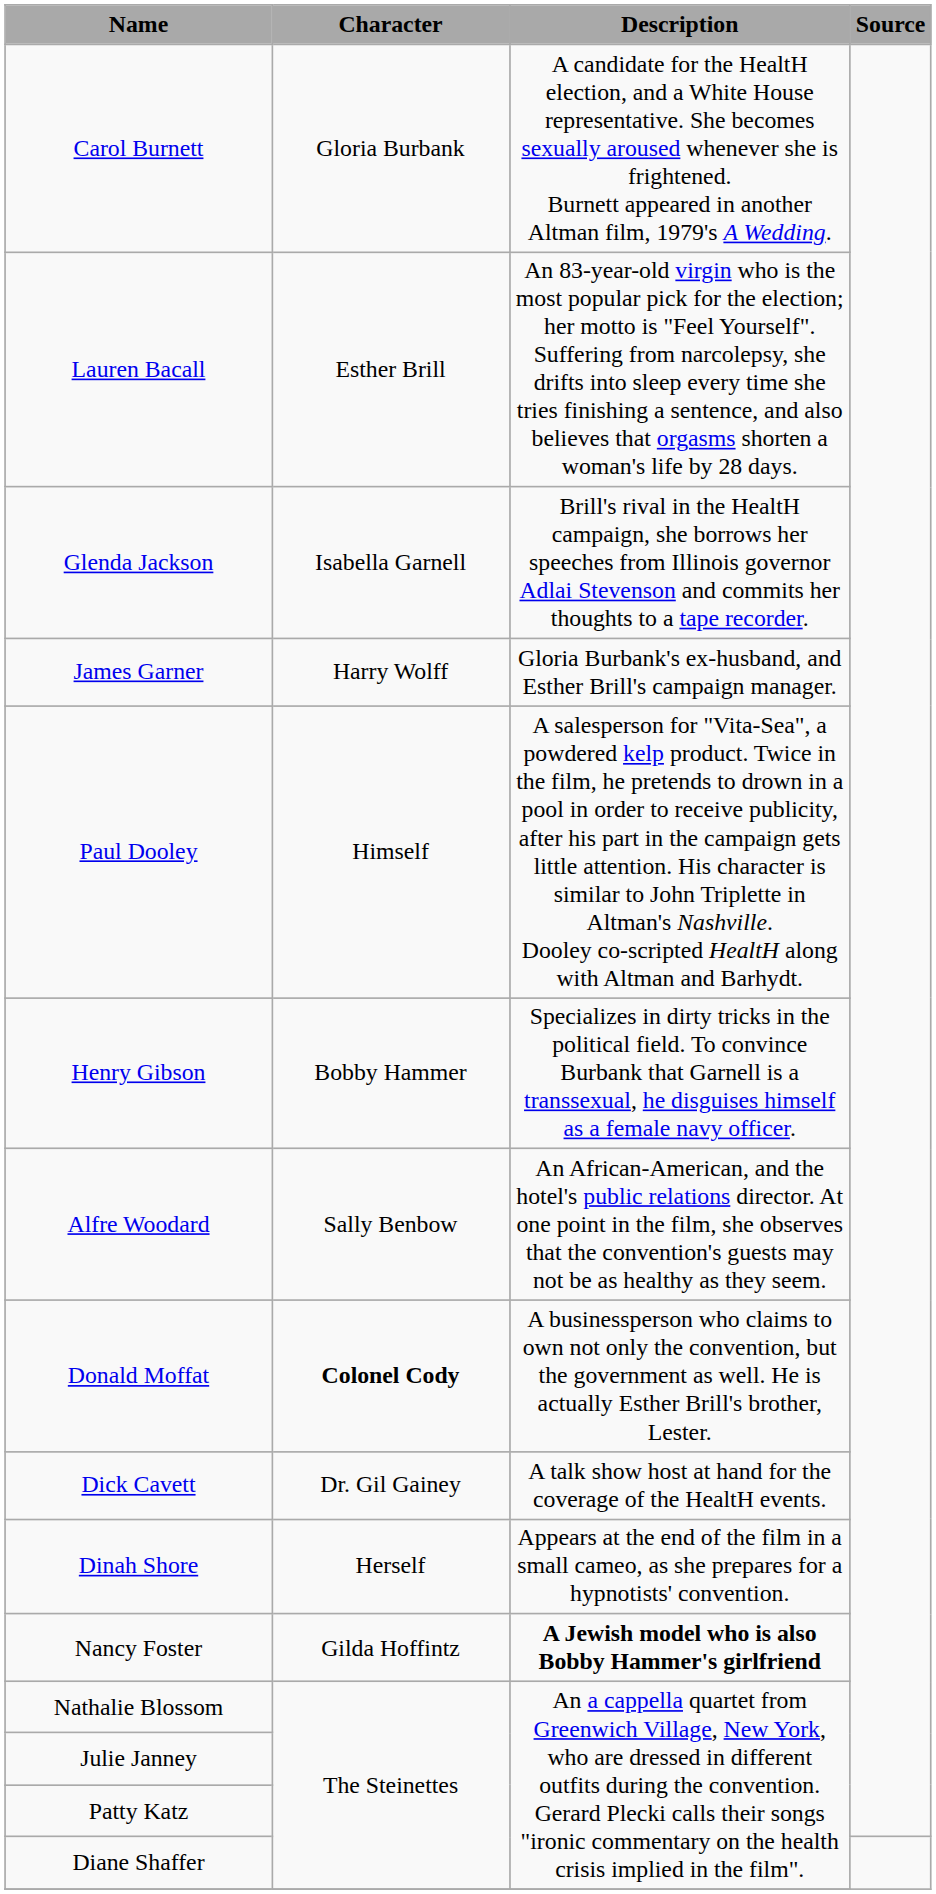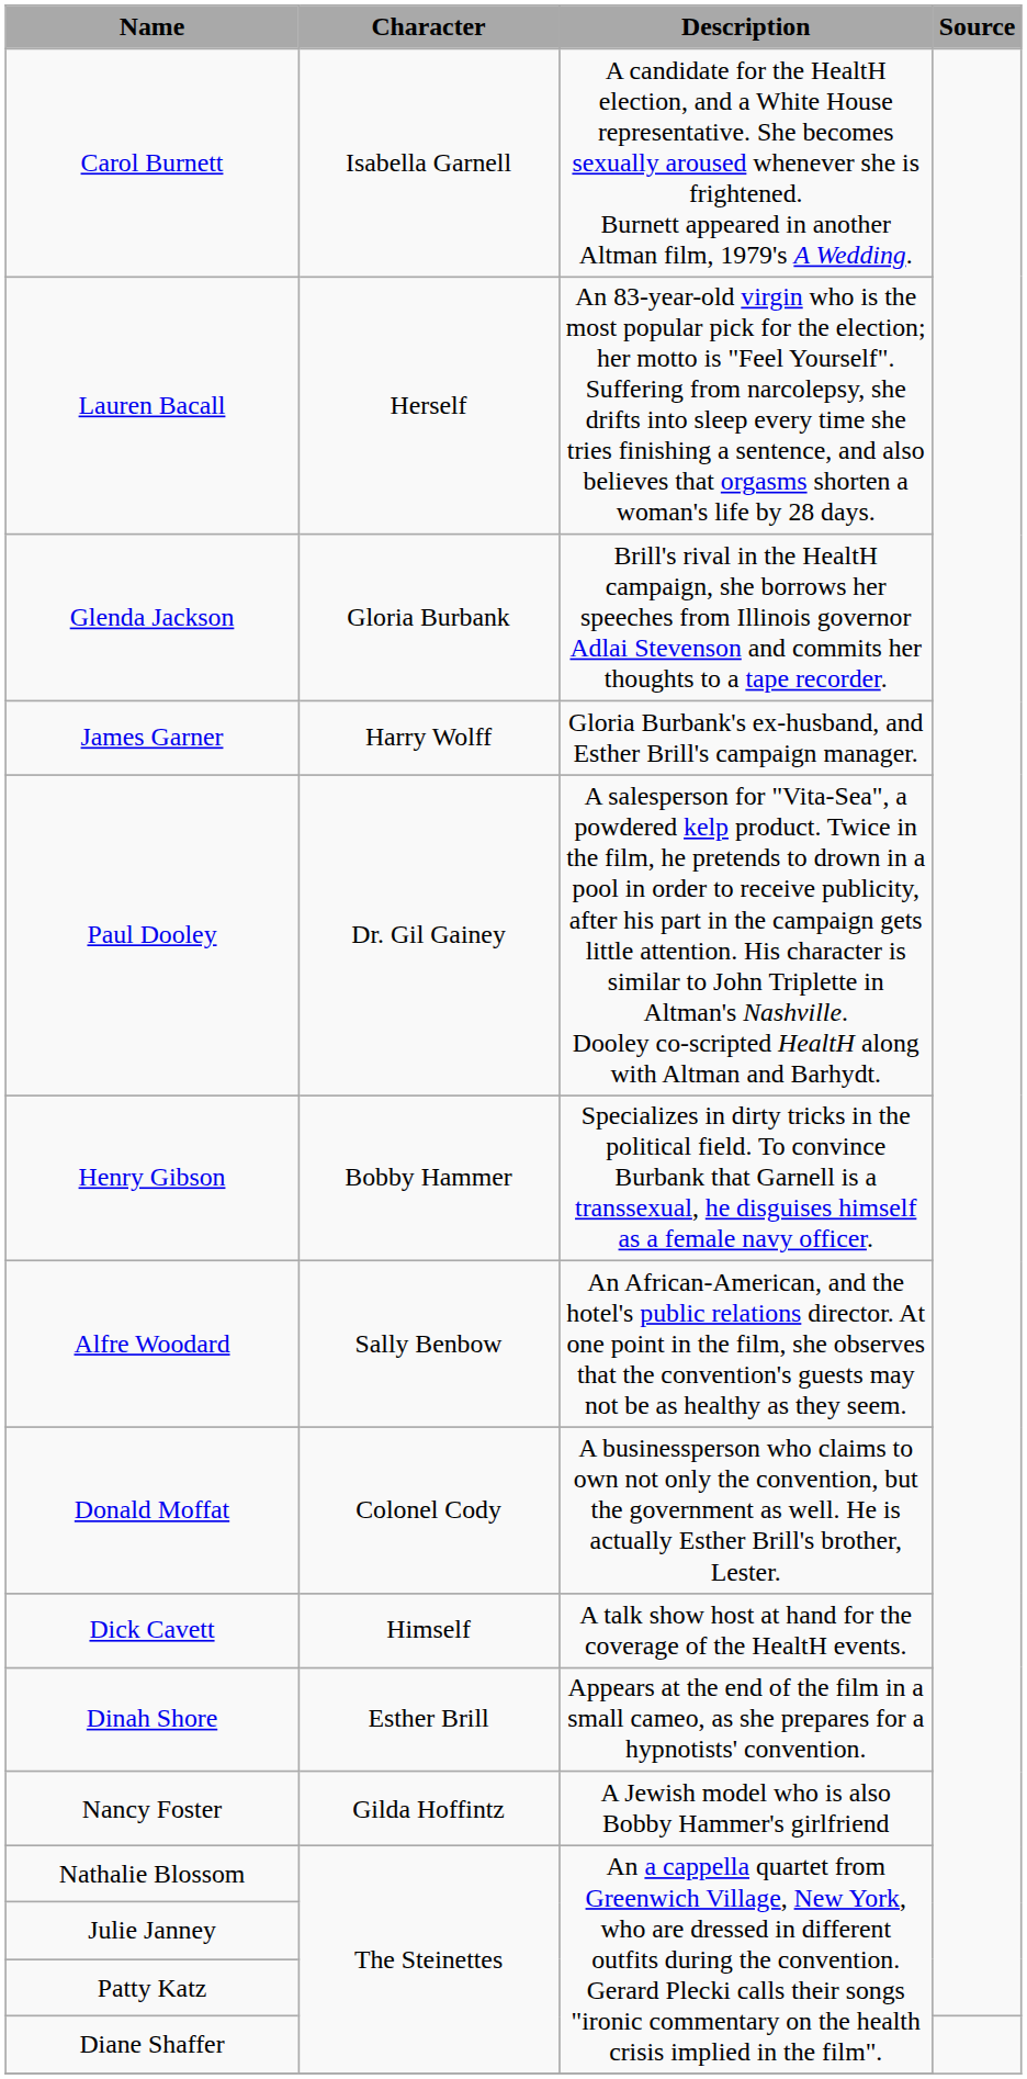Carol Burnett | Character: Gloria Burbank -> Isabella Garnell
Lauren Bacall | Character: Esther Brill -> Herself
Glenda Jackson | Character: Isabella Garnell -> Gloria Burbank
Paul Dooley | Character: Himself -> Dr. Gil Gainey
Donald Moffat | Character: bold -> normal
Dick Cavett | Character: Dr. Gil Gainey -> Himself
Dinah Shore | Character: Herself -> Esther Brill
Nancy Foster | Description: bold -> normal
